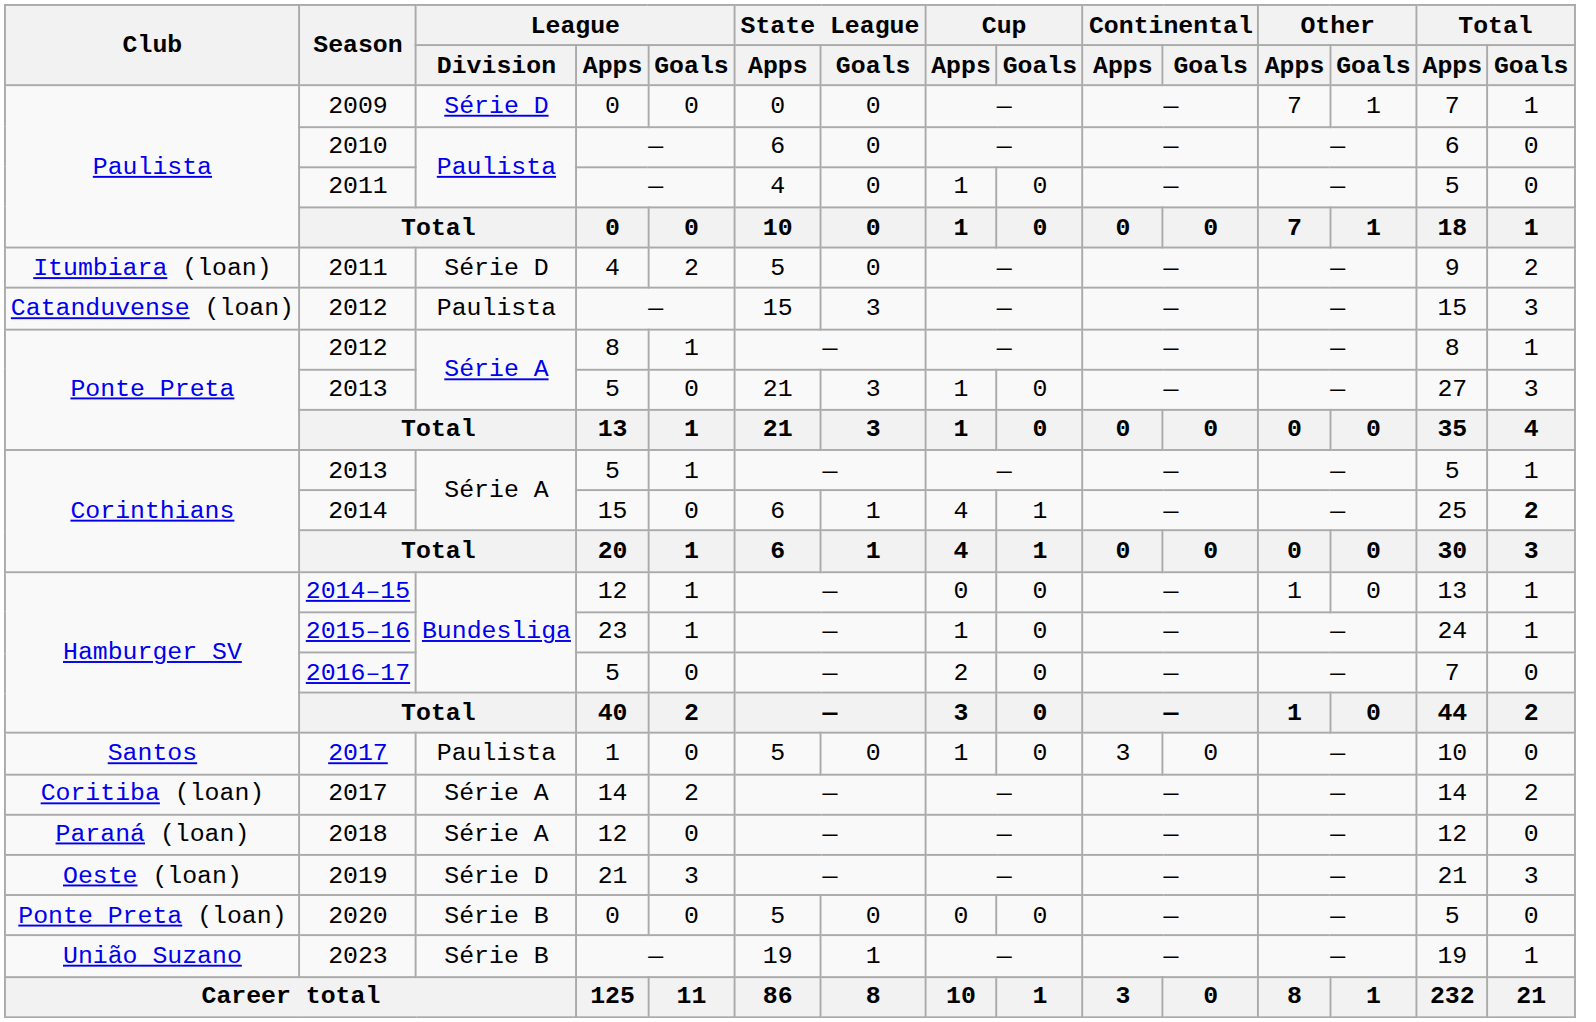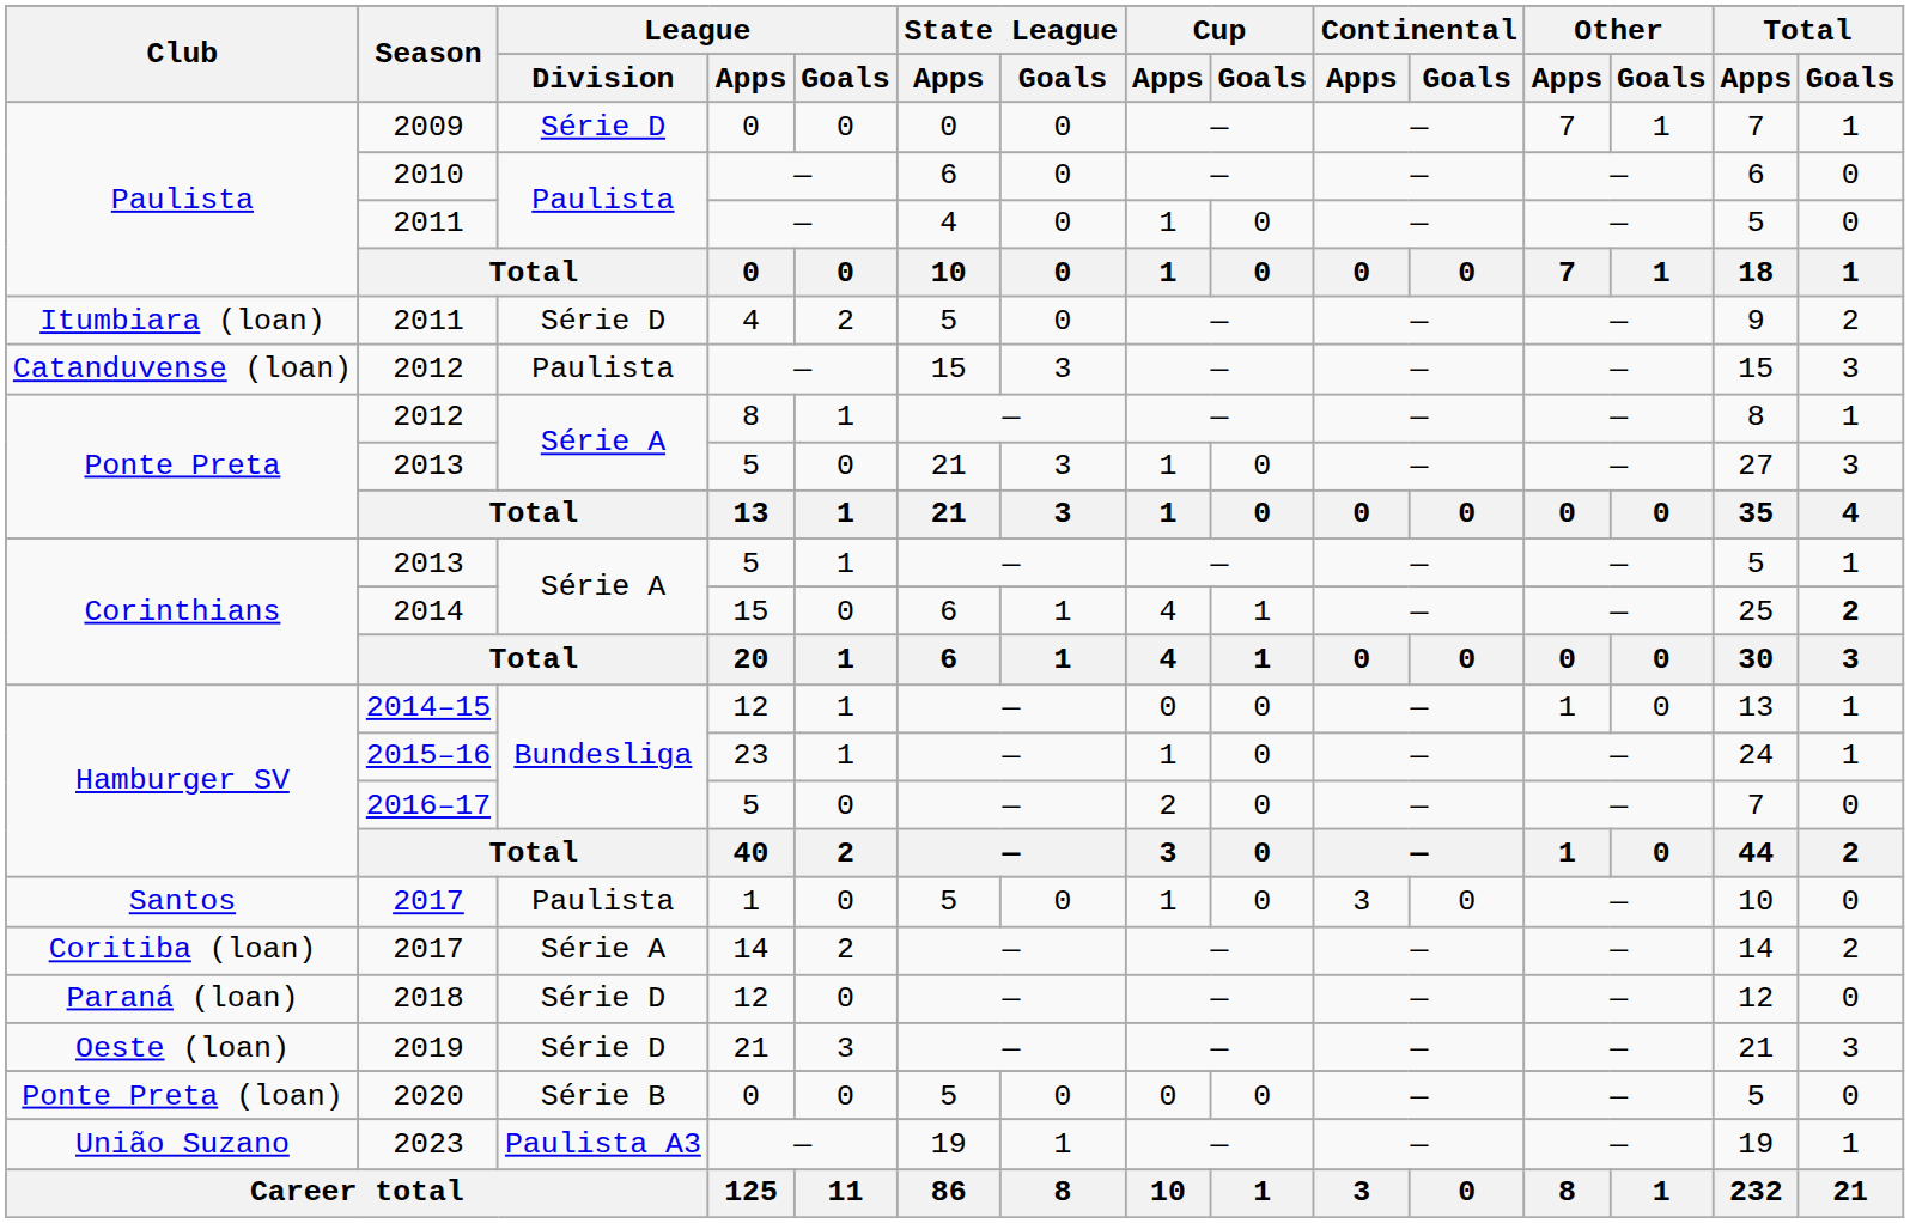2018 | League / Division: Série A -> Série D
2023 | League / Division: Série B -> Paulista A3
